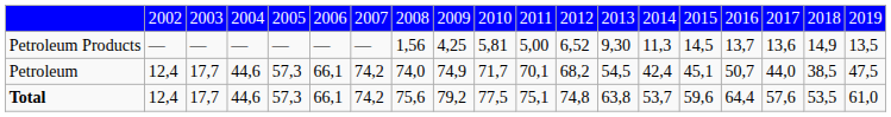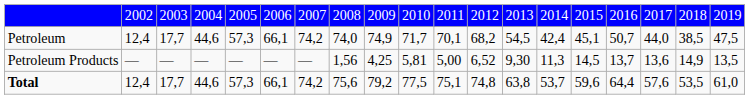rows swapped: Petroleum Products <-> Petroleum
